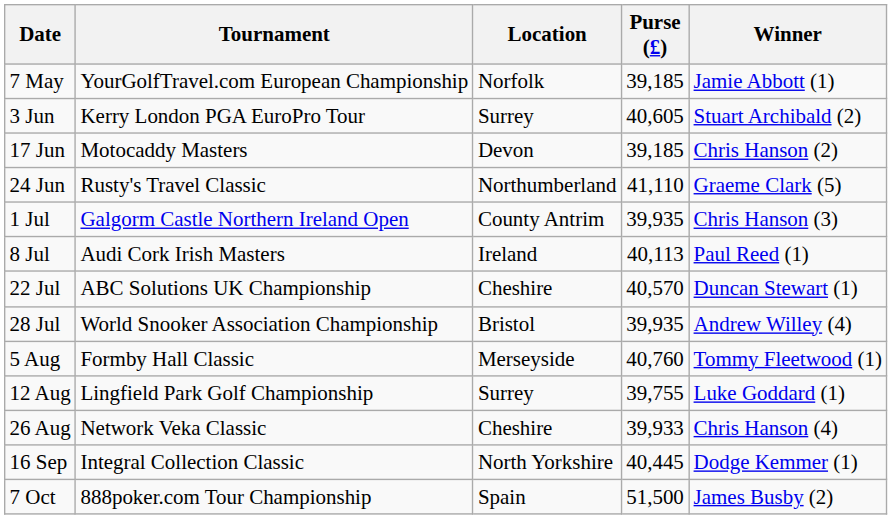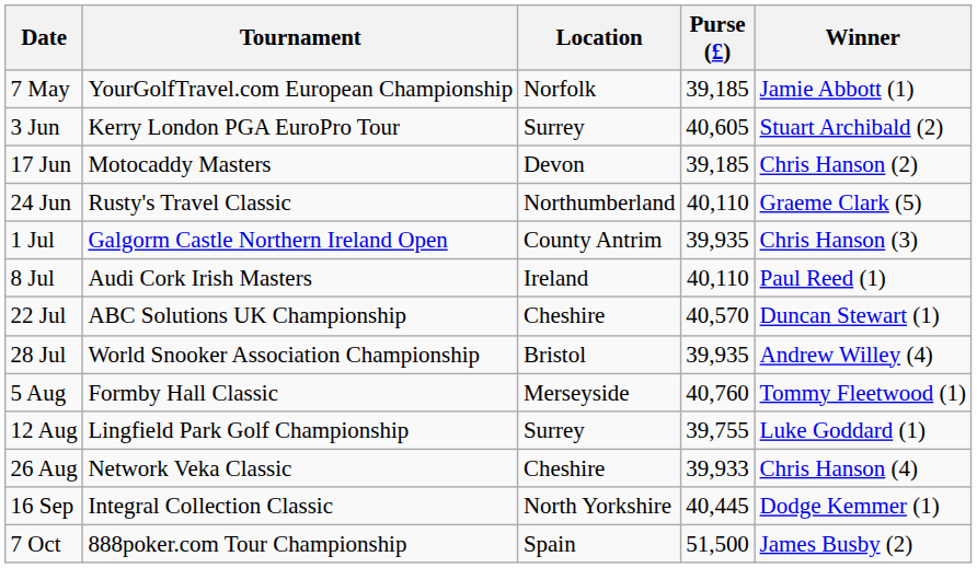24 Jun | Purse (£): 41,110 -> 40,110
8 Jul | Purse (£): 40,113 -> 40,110
